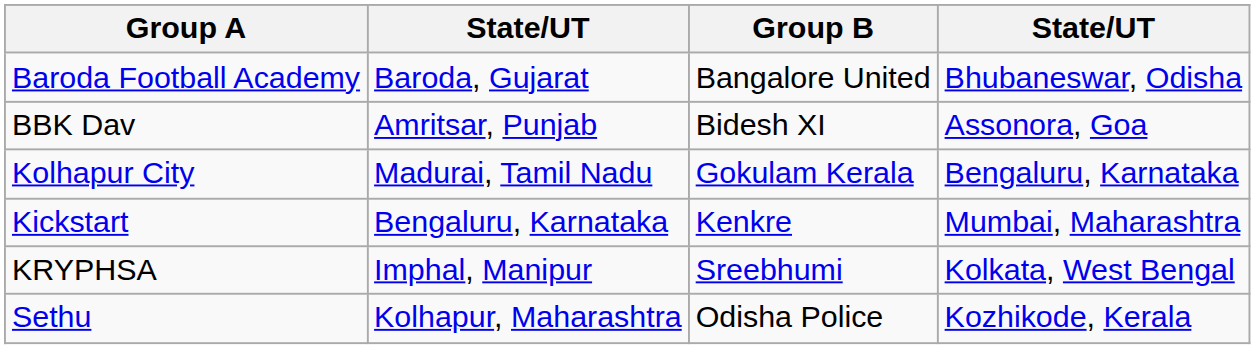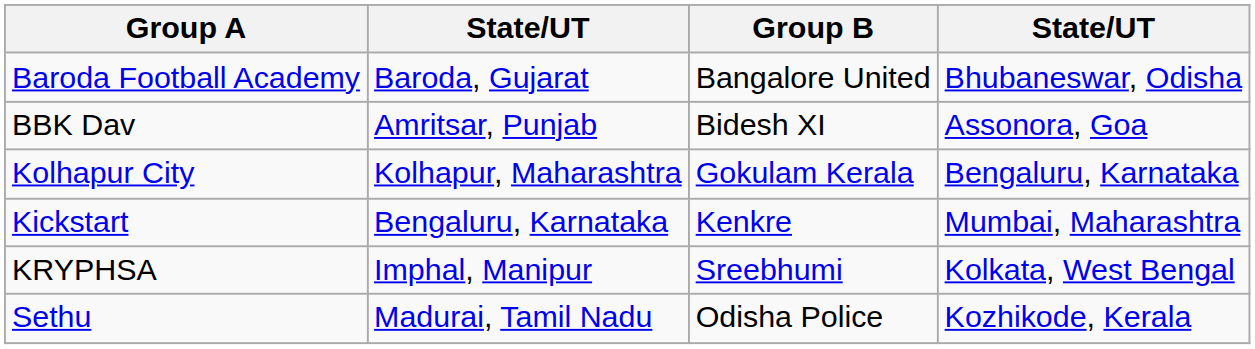Kolhapur City | column 2: Madurai, Tamil Nadu -> Kolhapur, Maharashtra
Sethu | column 2: Kolhapur, Maharashtra -> Madurai, Tamil Nadu
